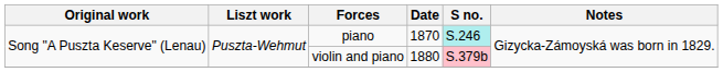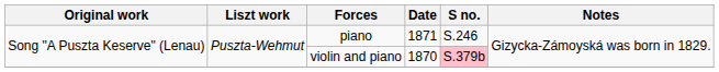piano | Date: 1870 -> 1871
piano | S no.: paleturquoise background -> no background
violin and piano | Date: 1880 -> 1870
